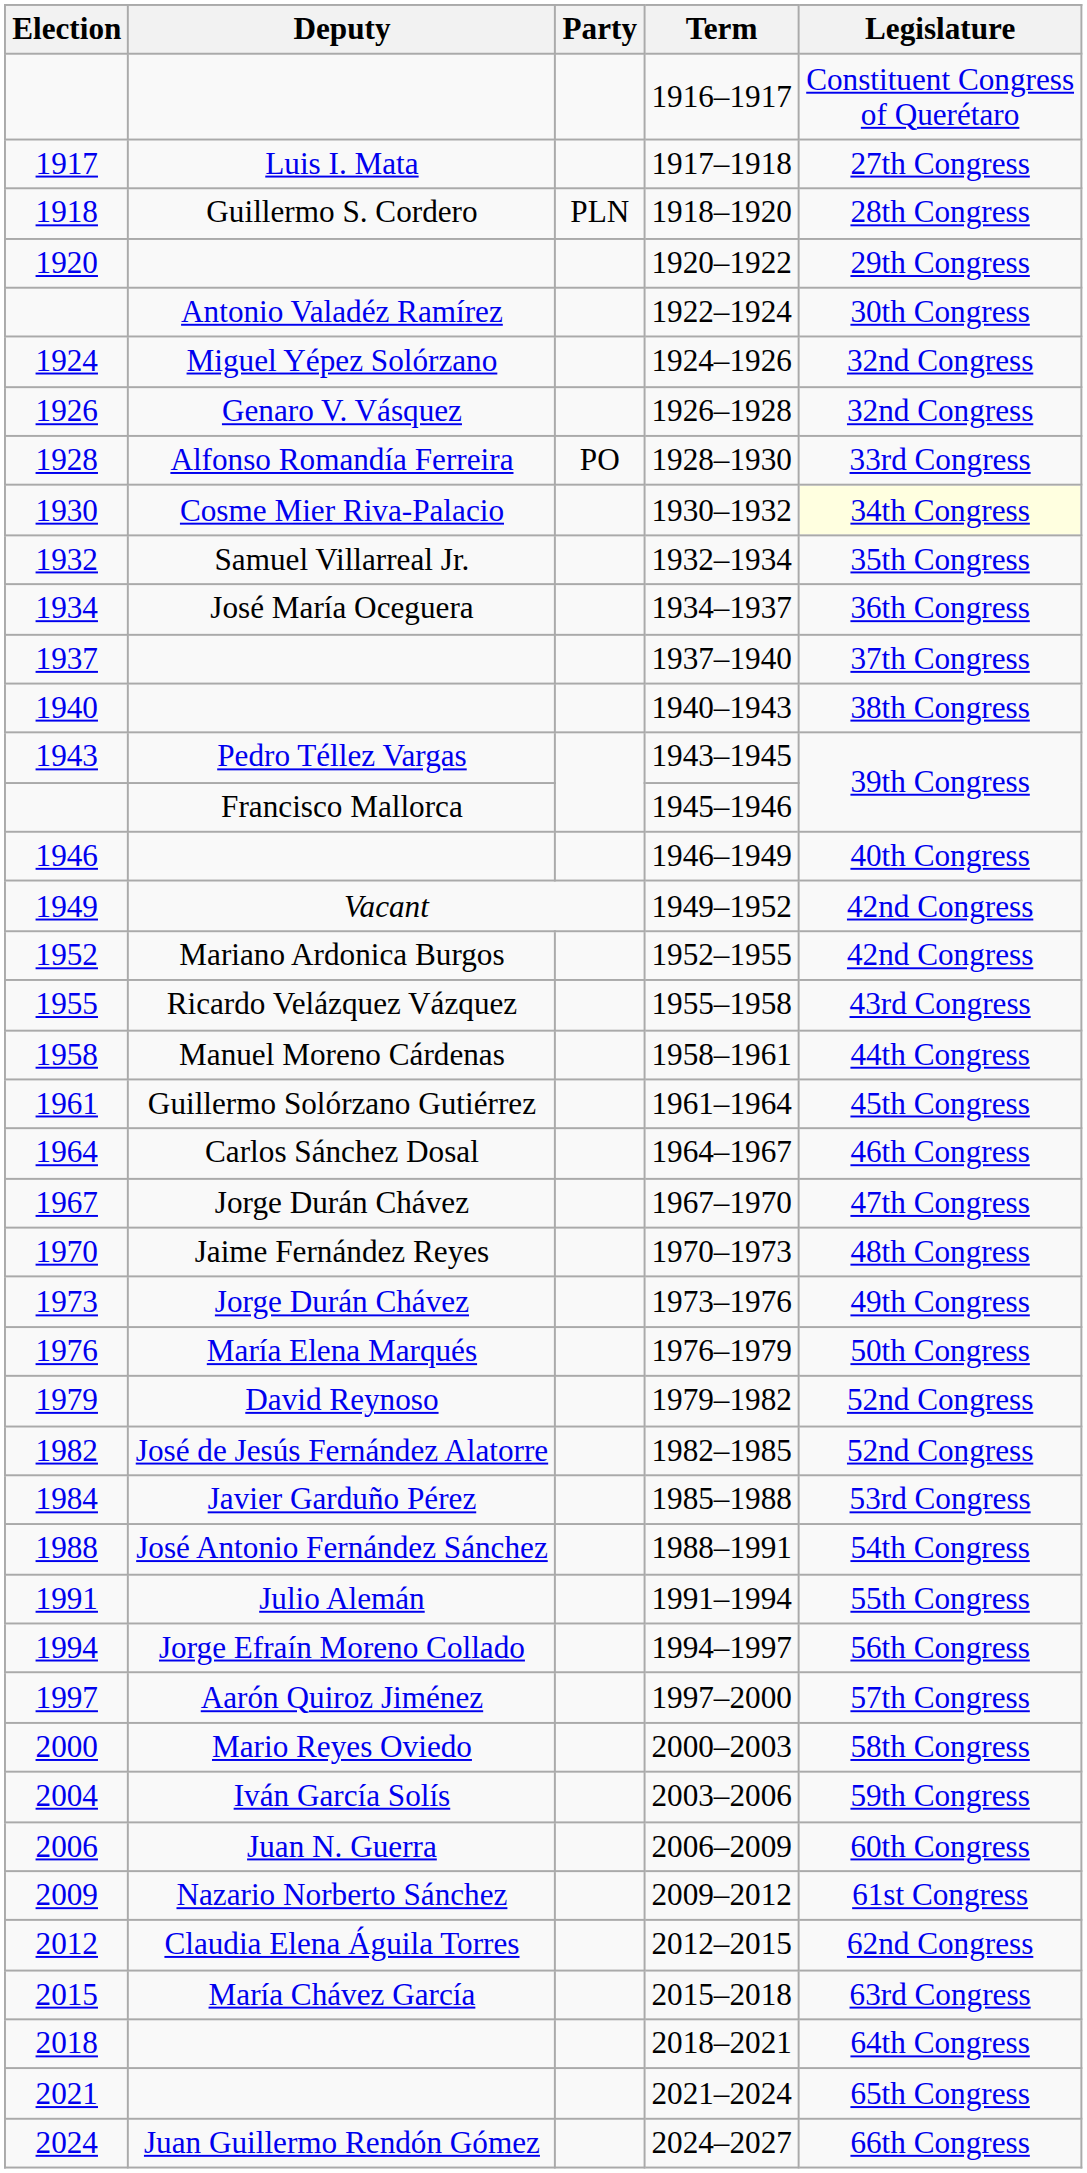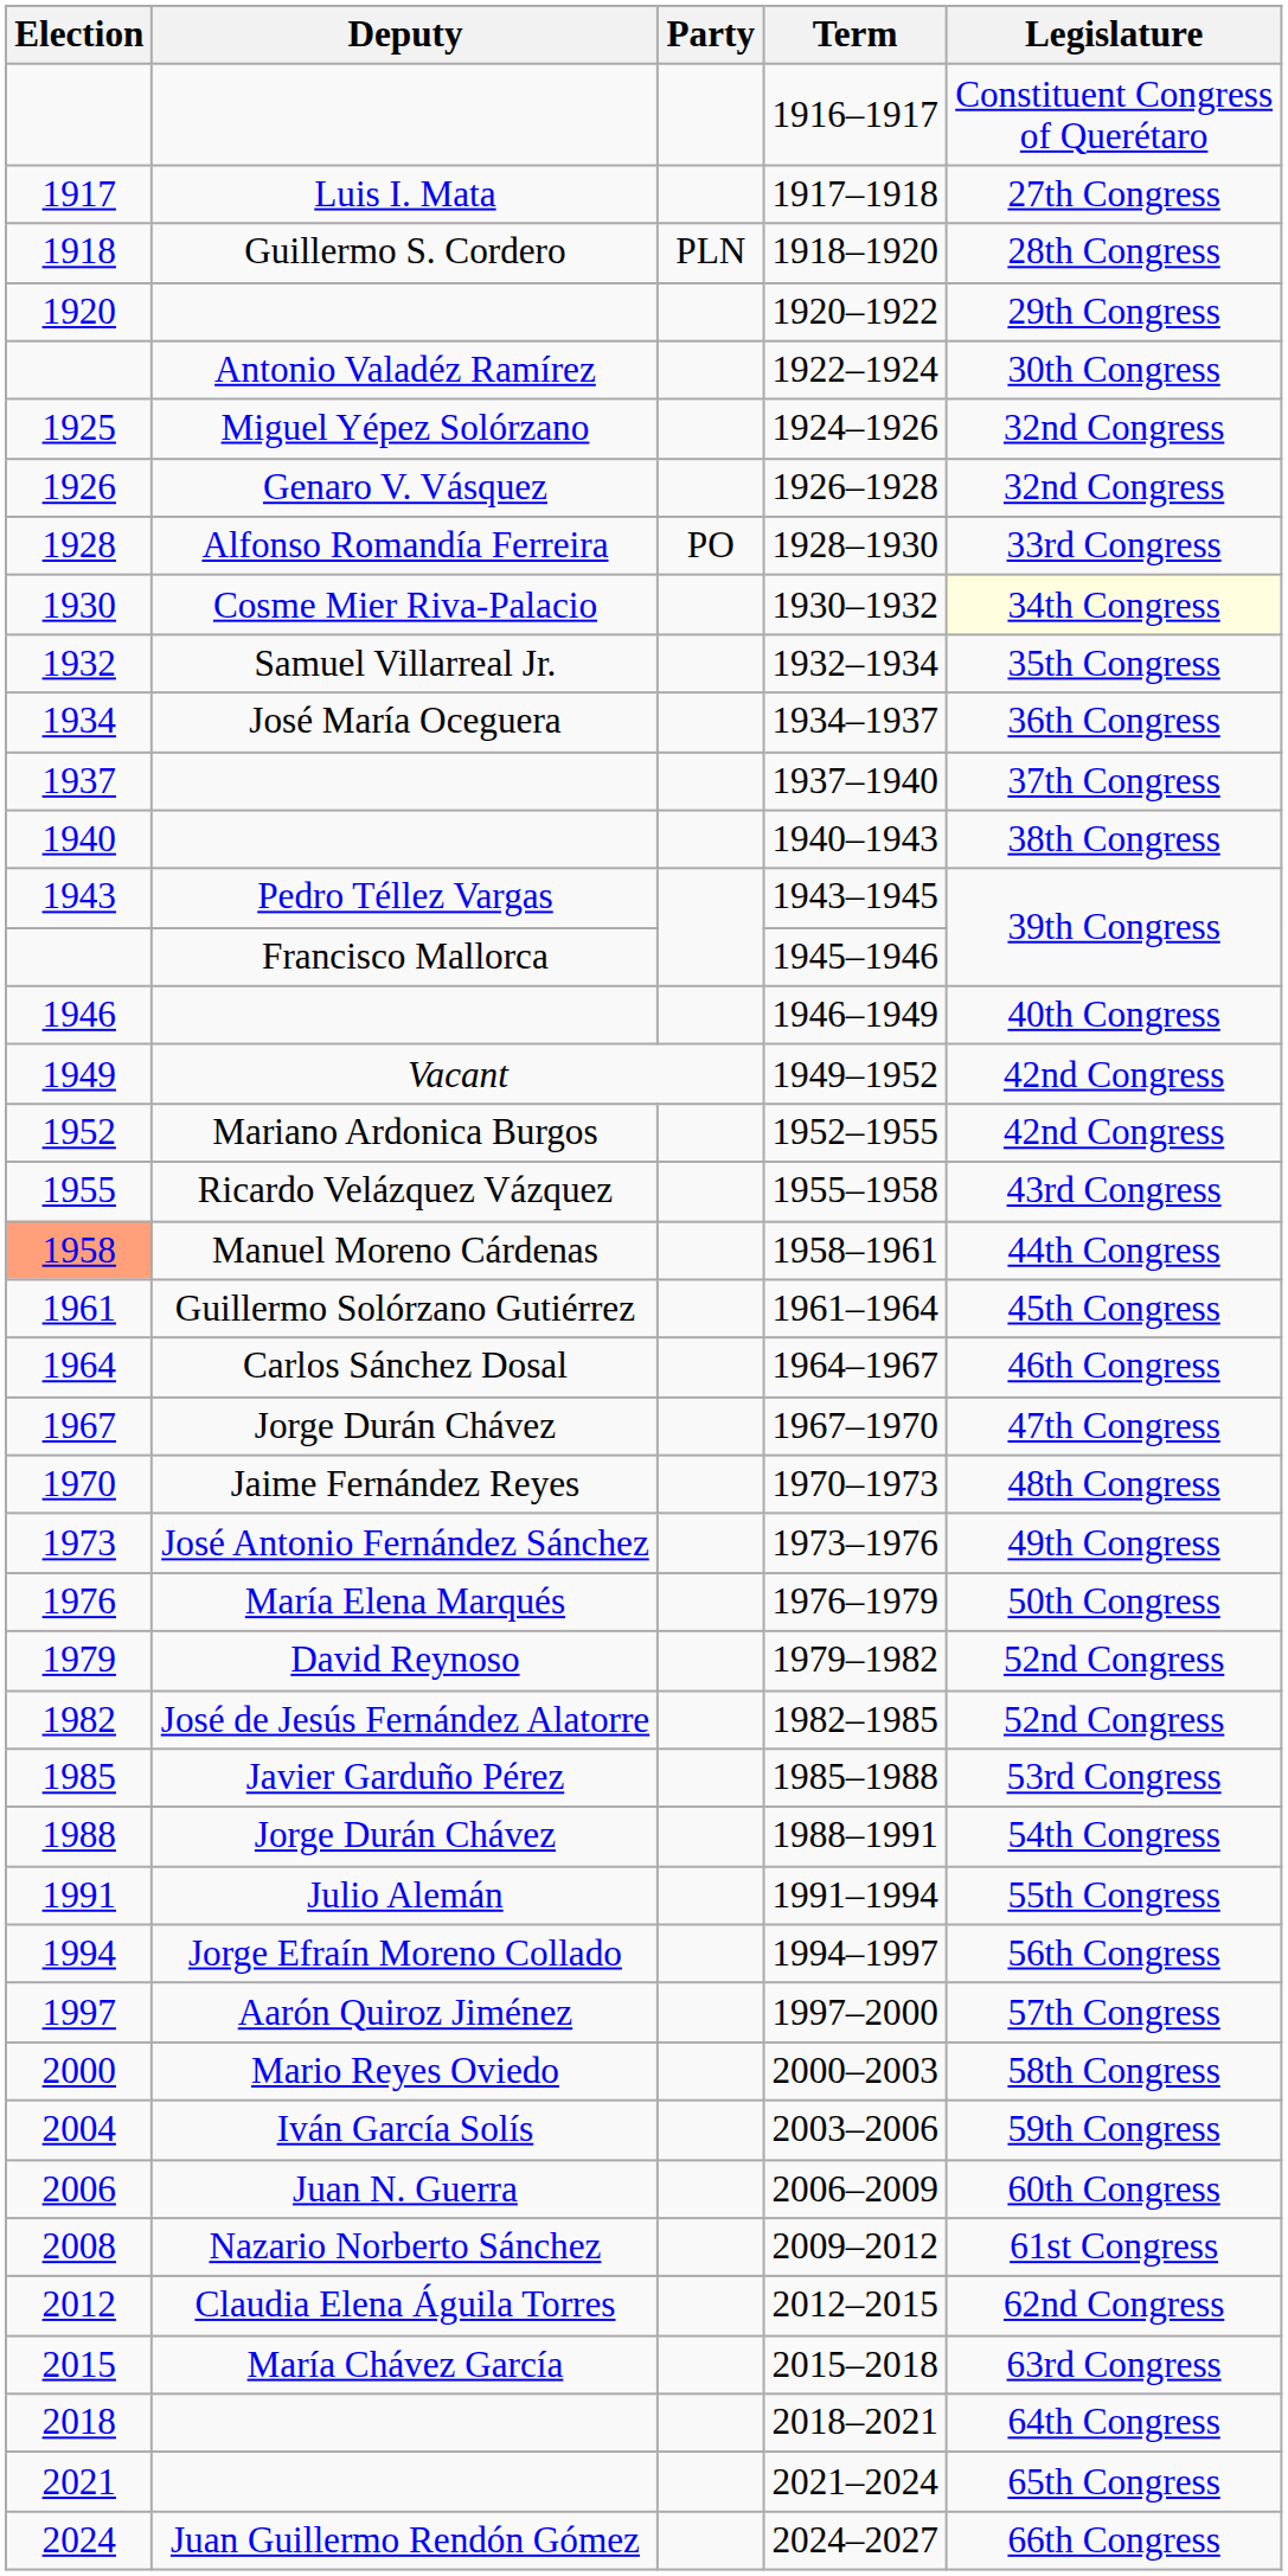1924–1926 | Election: 1924 -> 1925
1958–1961 | Election: no background -> lightsalmon background
1973–1976 | Deputy: Jorge Durán Chávez -> José Antonio Fernández Sánchez
1985–1988 | Election: 1984 -> 1985
1988–1991 | Deputy: José Antonio Fernández Sánchez -> Jorge Durán Chávez
2009–2012 | Election: 2009 -> 2008
